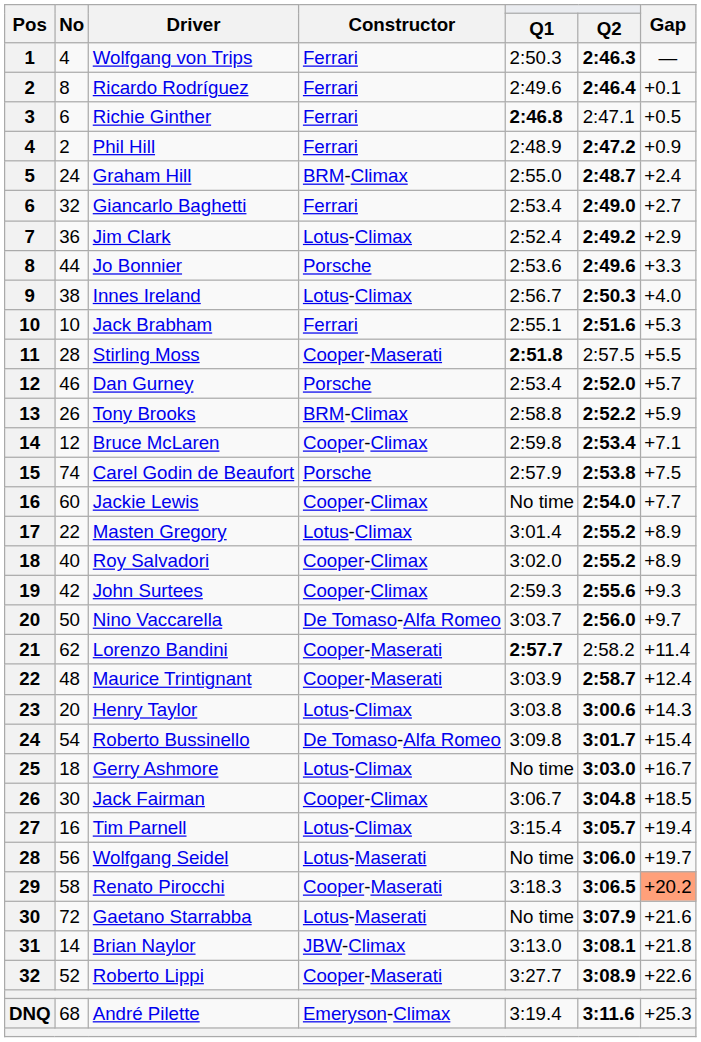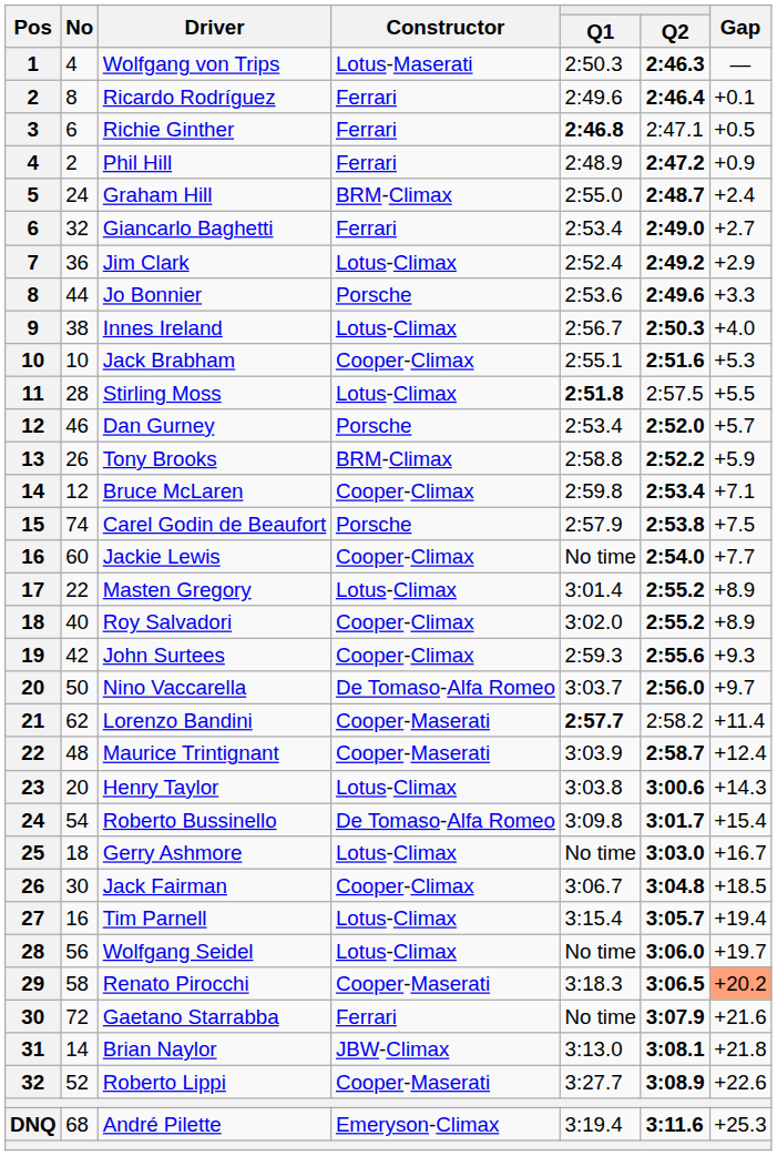Wolfgang von Trips | Constructor: Ferrari -> Lotus-Maserati
Jack Brabham | Constructor: Ferrari -> Cooper-Climax
Stirling Moss | Constructor: Cooper-Maserati -> Lotus-Climax
Wolfgang Seidel | Constructor: Lotus-Maserati -> Lotus-Climax
Gaetano Starrabba | Constructor: Lotus-Maserati -> Ferrari
